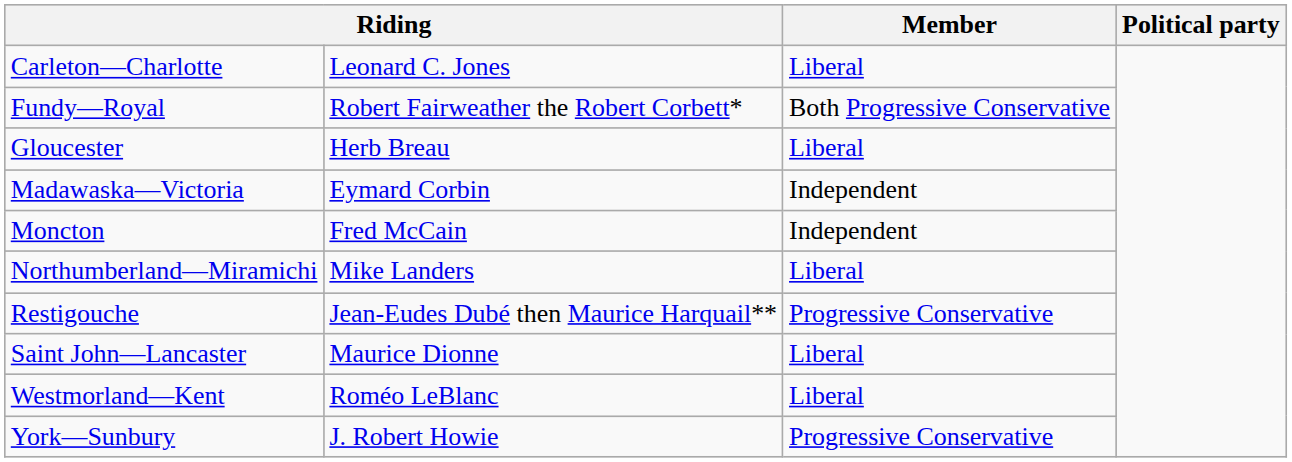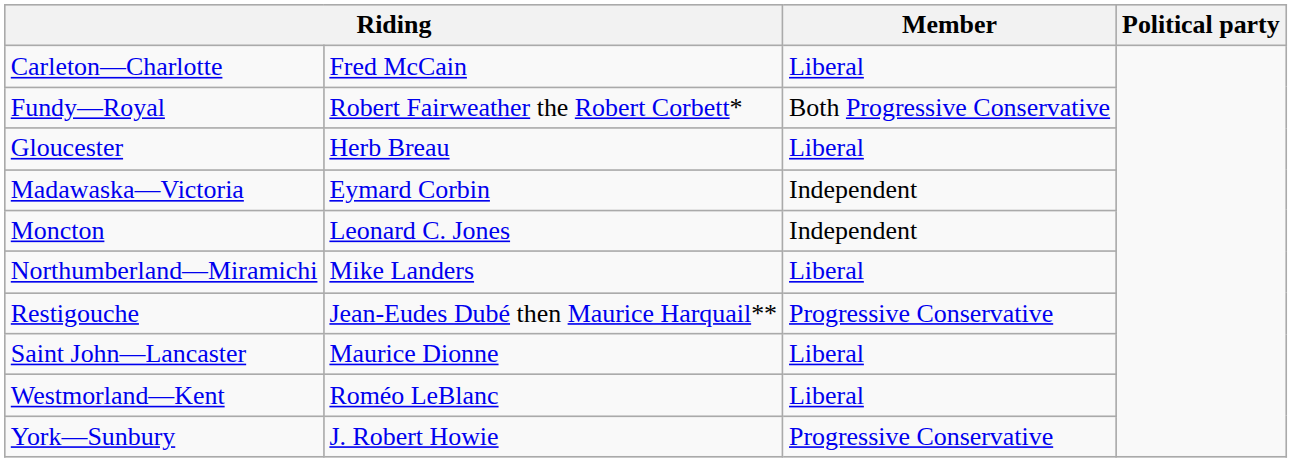Carleton—Charlotte | column 2: Leonard C. Jones -> Fred McCain
Moncton | column 2: Fred McCain -> Leonard C. Jones
